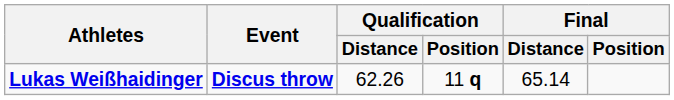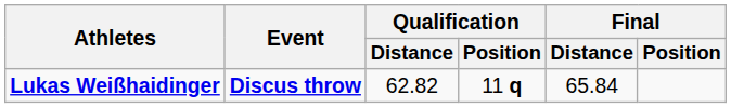Lukas Weißhaidinger | Qualification / Distance: 62.26 -> 62.82
Lukas Weißhaidinger | Final / Distance: 65.14 -> 65.84
